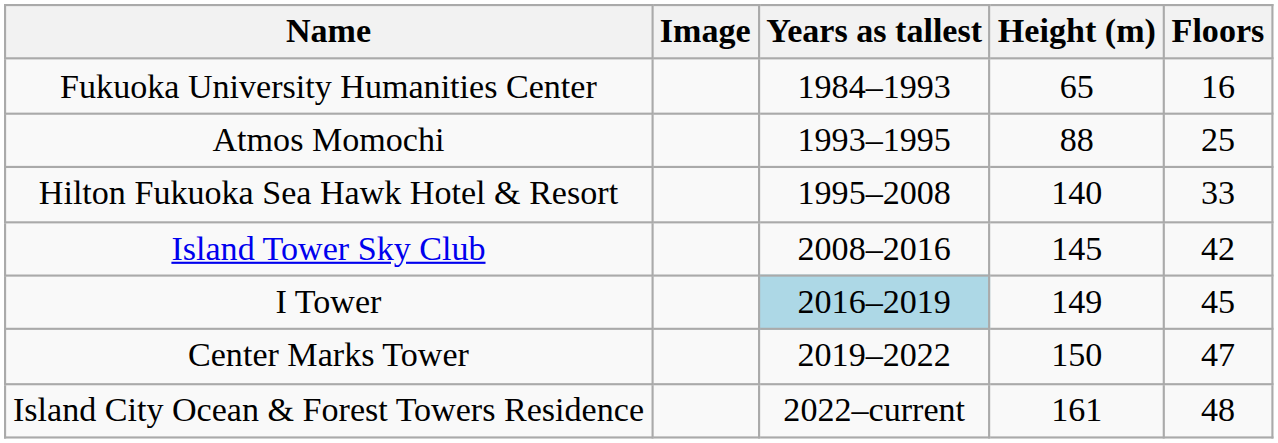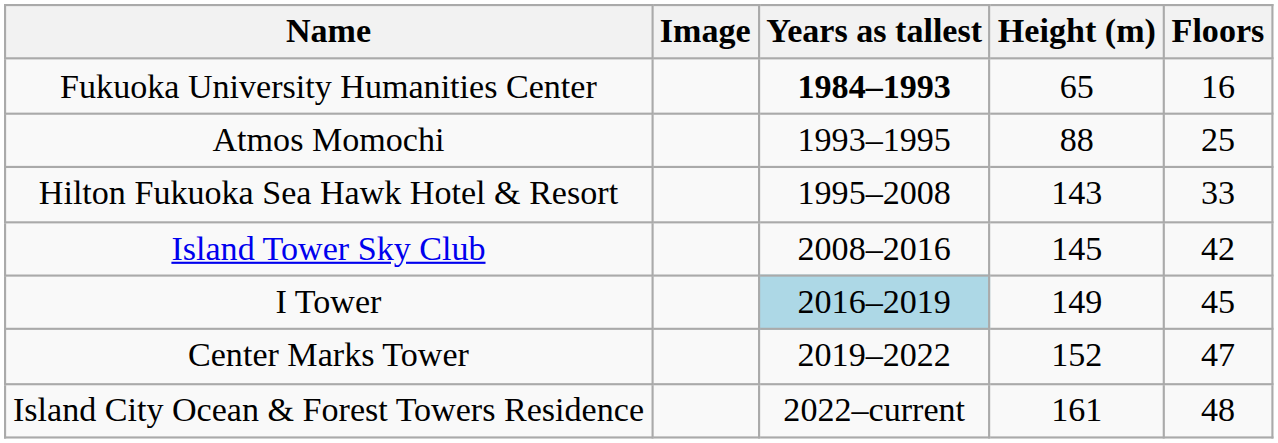Fukuoka University Humanities Center | Years as tallest: normal -> bold
Hilton Fukuoka Sea Hawk Hotel & Resort | Height (m): 140 -> 143
Center Marks Tower | Height (m): 150 -> 152
